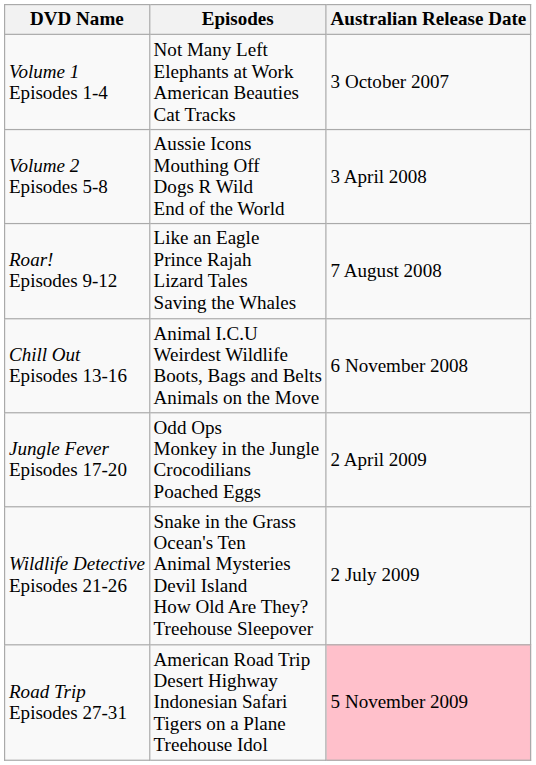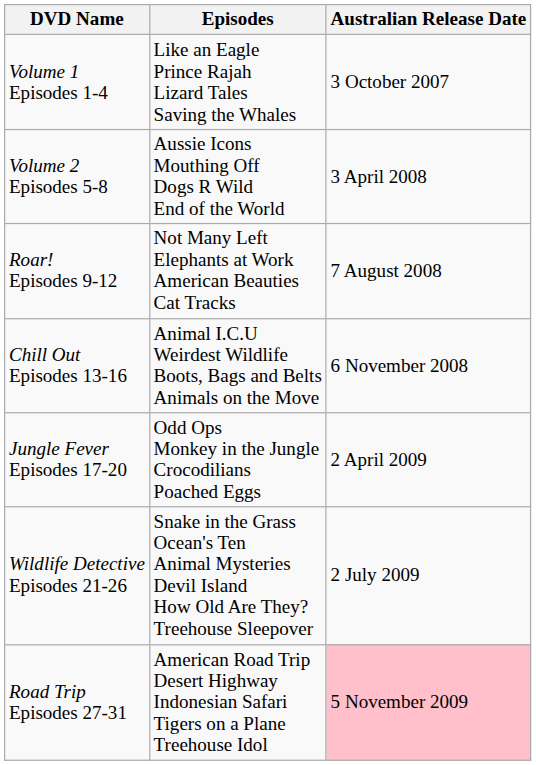Volume 1 Episodes 1-4 | Episodes: Not Many Left Elephants at Work American Beauties Cat Tracks -> Like an Eagle Prince Rajah Lizard Tales Saving the Whales
Roar! Episodes 9-12 | Episodes: Like an Eagle Prince Rajah Lizard Tales Saving the Whales -> Not Many Left Elephants at Work American Beauties Cat Tracks
